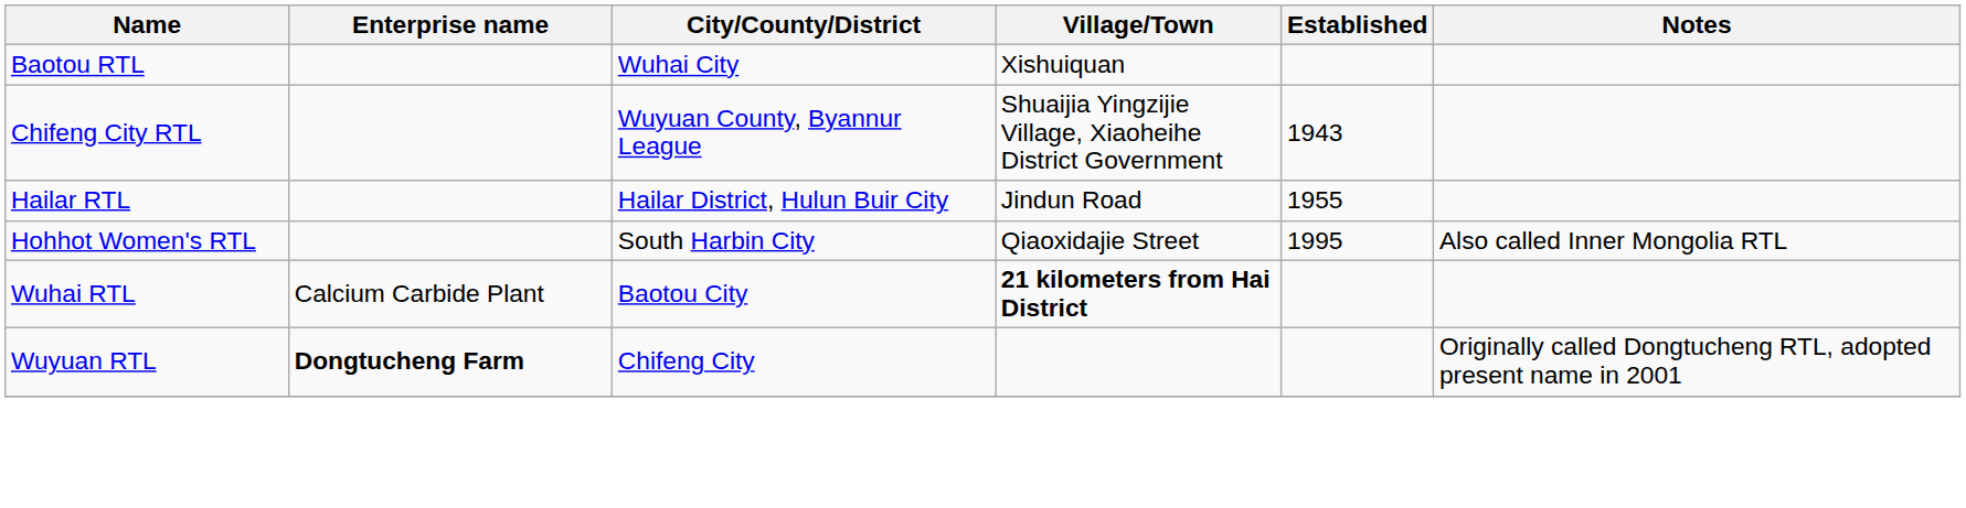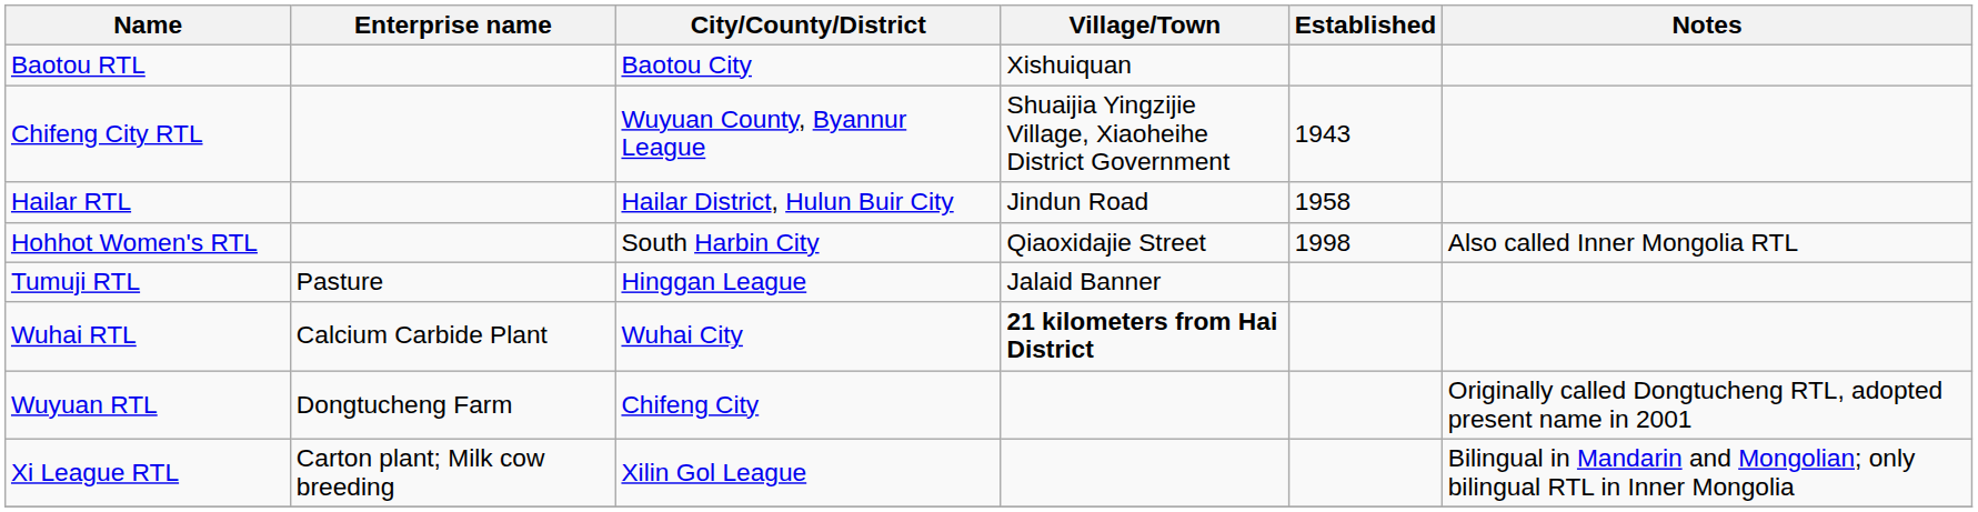Baotou RTL | City/County/District: Wuhai City -> Baotou City
Hailar RTL | Established: 1955 -> 1958
Hohhot Women's RTL | Established: 1995 -> 1998
+ row: Tumuji RTL | Pasture | Hinggan League | Jalaid Banner
Wuhai RTL | City/County/District: Baotou City -> Wuhai City
Wuyuan RTL | Enterprise name: bold -> normal
+ row: Xi League RTL | Carton plant; Milk cow breeding | Xilin Gol League | Bilingual in Mandarin and Mongolian; only bilingual RTL in Inner Mongolia
